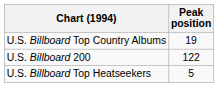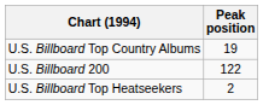U.S. Billboard Top Heatseekers | Peak position: 5 -> 2
